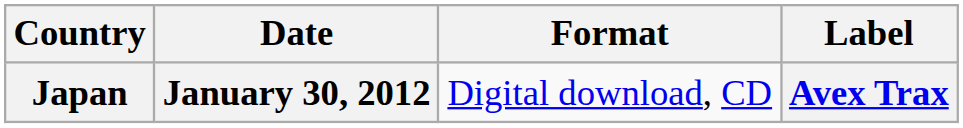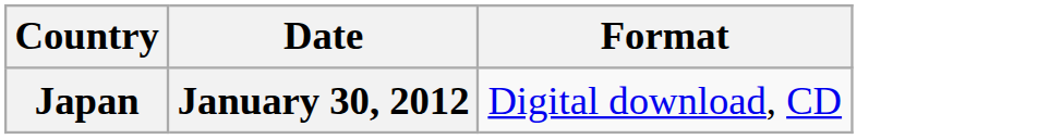- column: Label | Avex Trax
